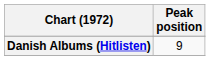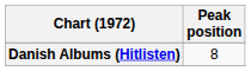Danish Albums (Hitlisten) | Peak position: 9 -> 8
